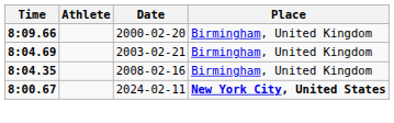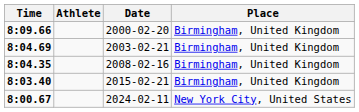+ row: 8:03.40 | 2015-02-21 | Birmingham, United Kingdom
8:00.67 | Place: bold -> normal
